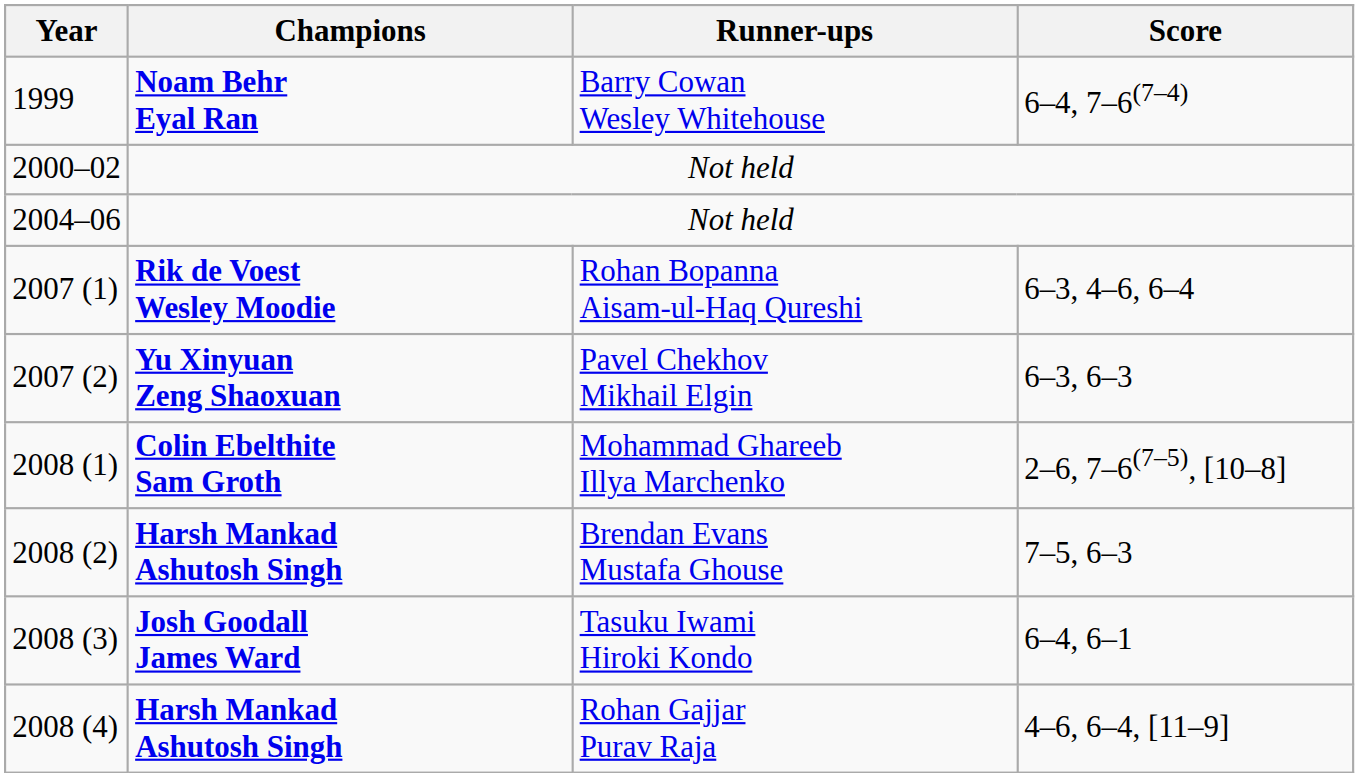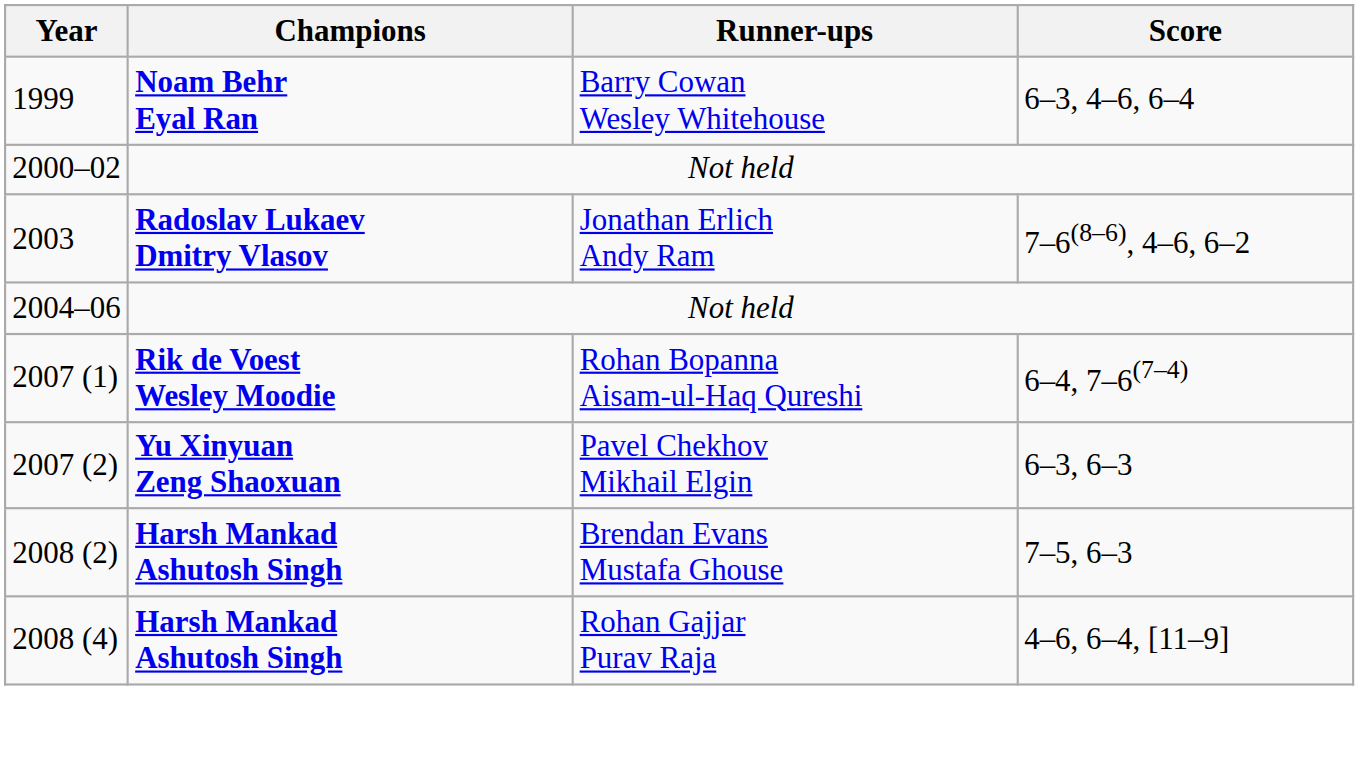Barry Cowan Wesley Whitehouse | Score: 6–4, 7–6(7–4) -> 6–3, 4–6, 6–4
+ row: 2003 | Radoslav Lukaev Dmitry Vlasov | Jonathan Erlich Andy Ram | 7–6(8–6), 4–6, 6–2
Rohan Bopanna Aisam-ul-Haq Qureshi | Score: 6–3, 4–6, 6–4 -> 6–4, 7–6(7–4)
- row: 2008 (1) | Colin Ebelthite Sam Groth | Mohammad Ghareeb Illya Marchenko | 2–6, 7–6(7–5), [10–8]
- row: 2008 (3) | Josh Goodall James Ward | Tasuku Iwami Hiroki Kondo | 6–4, 6–1
